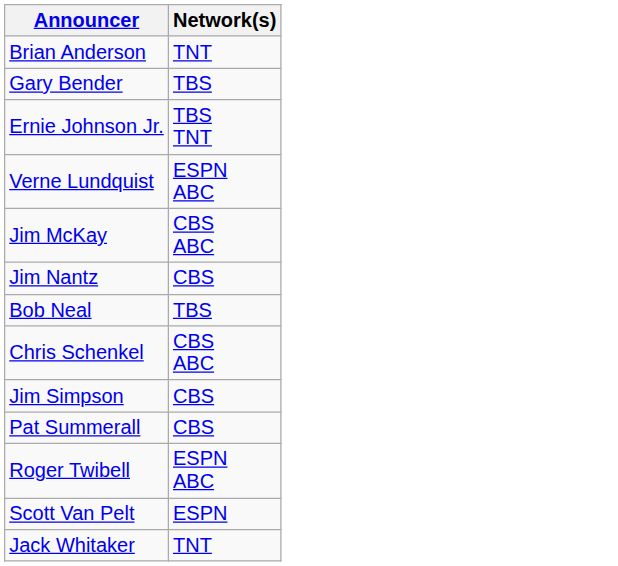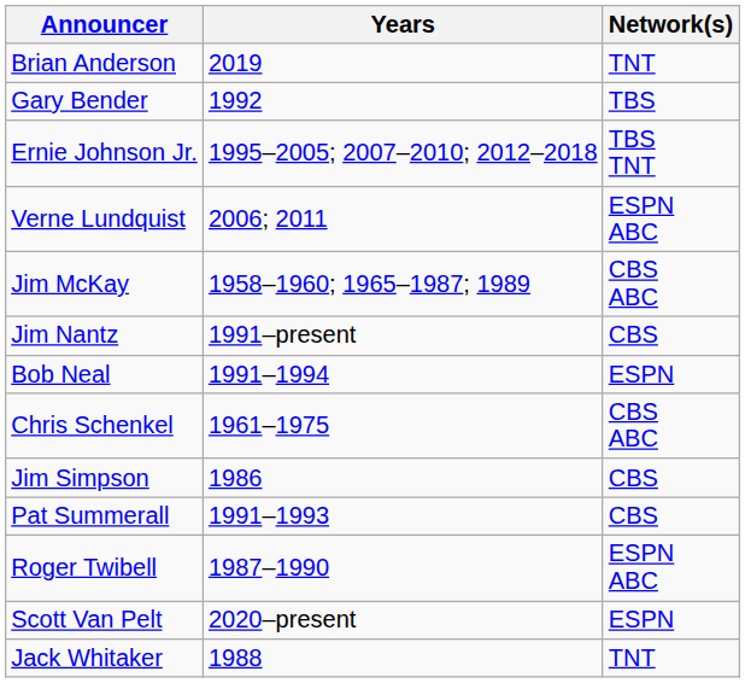+ column: Years | 2019 | 1992 | 1995–2005; 2007–2010; 2012–2018 | 2006; 2011 | 1958–1960; 1965–1987; 1989 | 1991–present | 1991–1994 | 1961–1975 | 1986 | 1991–1993 | 1987–1990 | 2020–present | 1988
Bob Neal | Network(s): TBS -> ESPN
